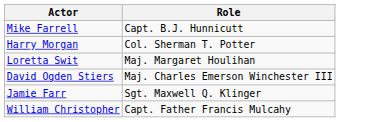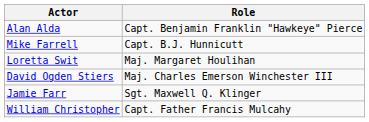+ row: Alan Alda | Capt. Benjamin Franklin "Hawkeye" Pierce
- row: Harry Morgan | Col. Sherman T. Potter
